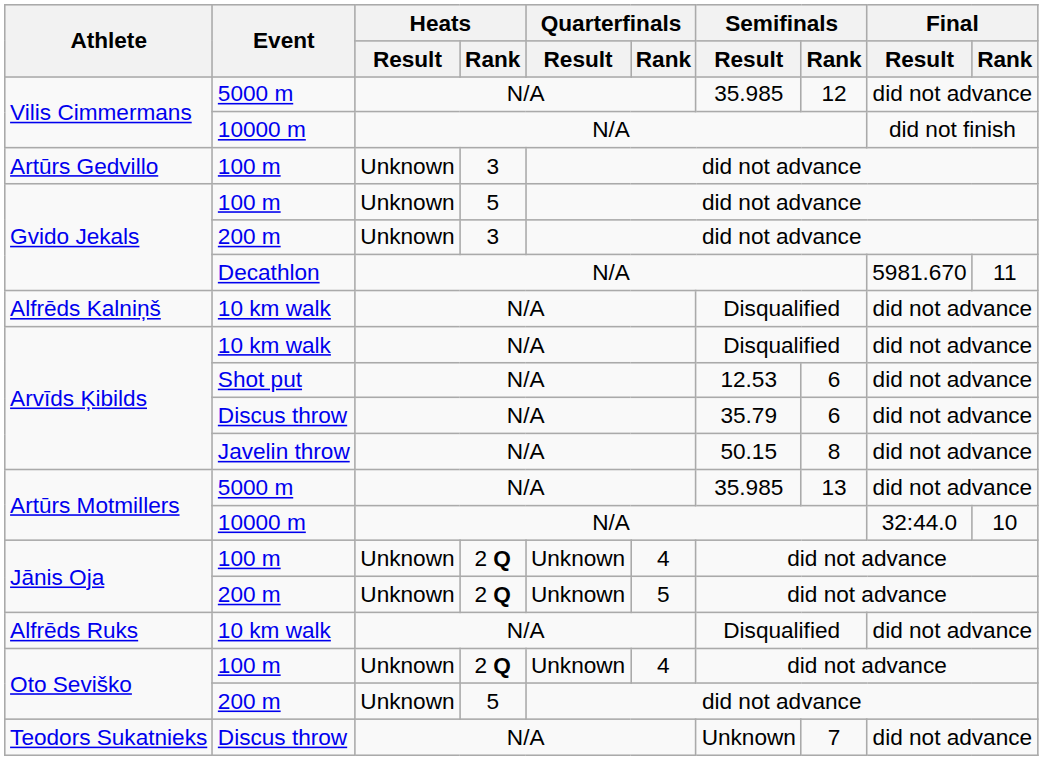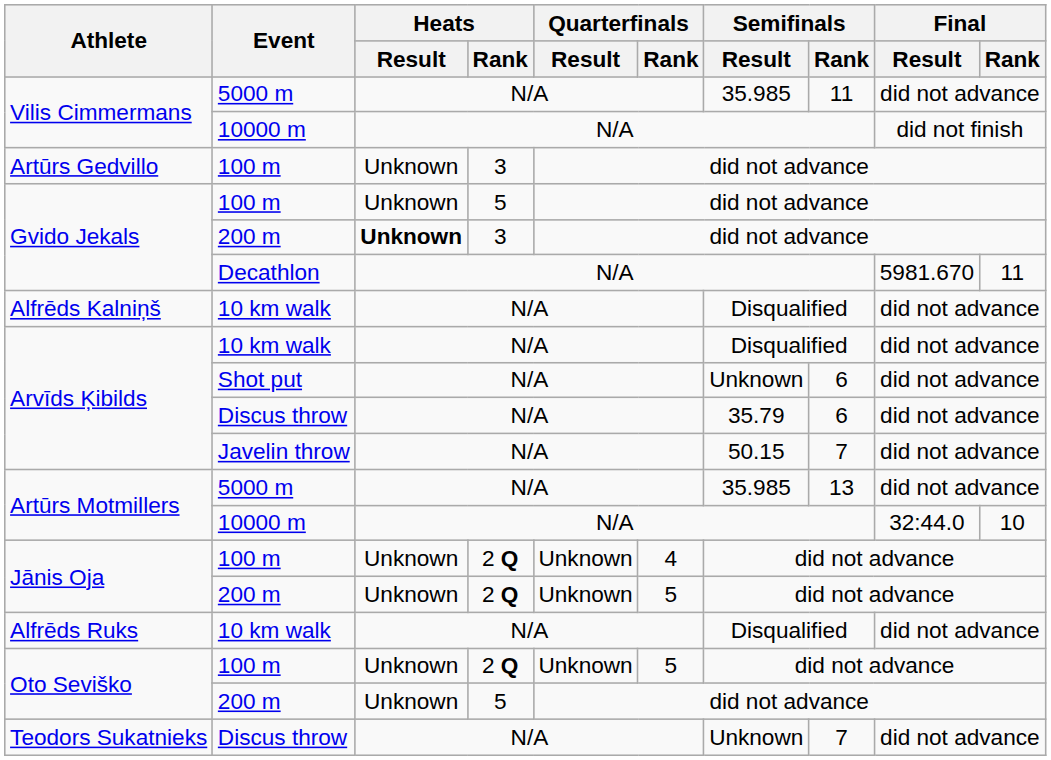Vilis Cimmermans / 5000 m | Semifinals / Rank: 12 -> 11
Gvido Jekals / 200 m | Heats / Result: normal -> bold
Arvīds Ķibilds / Shot put | Semifinals / Result: 12.53 -> Unknown
Arvīds Ķibilds / Javelin throw | Semifinals / Rank: 8 -> 7
Oto Seviško / 100 m | Quarterfinals / Rank: 4 -> 5
